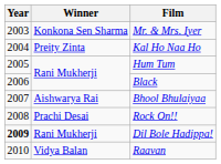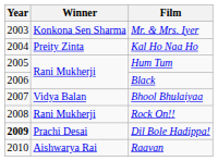Bhool Bhulaiyaa | Winner: Aishwarya Rai -> Vidya Balan
Rock On!! | Winner: Prachi Desai -> Rani Mukherji
Dil Bole Hadippa! | Winner: Rani Mukherji -> Prachi Desai
Raavan | Winner: Vidya Balan -> Aishwarya Rai
